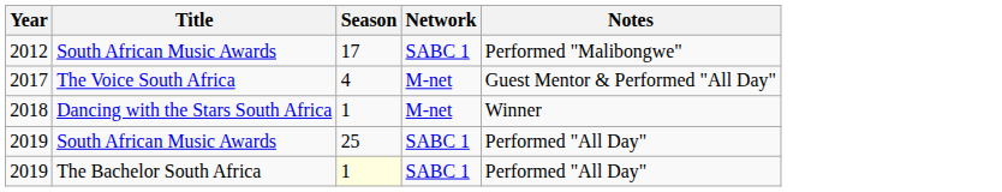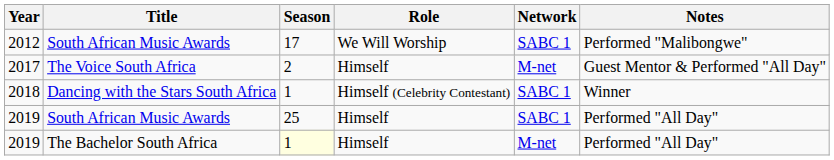+ column: Role | We Will Worship | Himself | Himself (Celebrity Contestant) | Himself | Himself
2017 | Season: 4 -> 2
2018 | Network: M-net -> SABC 1
2019 / The Bachelor South Africa | Network: SABC 1 -> M-net
